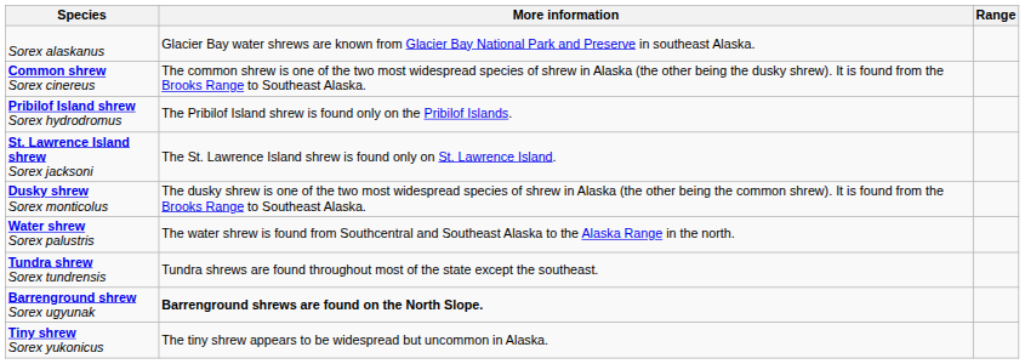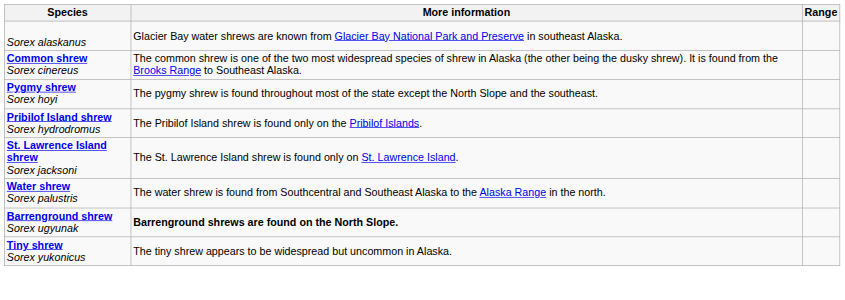+ row: Pygmy shrew Sorex hoyi | The pygmy shrew is found throughout most of the state except the North Slope and the southeast.
- row: Dusky shrew Sorex monticolus | The dusky shrew is one of the two most widespread species of shrew in Alaska (the other being the common shrew). It is found from the Brooks Range to Southeast Alaska.
- row: Tundra shrew Sorex tundrensis | Tundra shrews are found throughout most of the state except the southeast.
